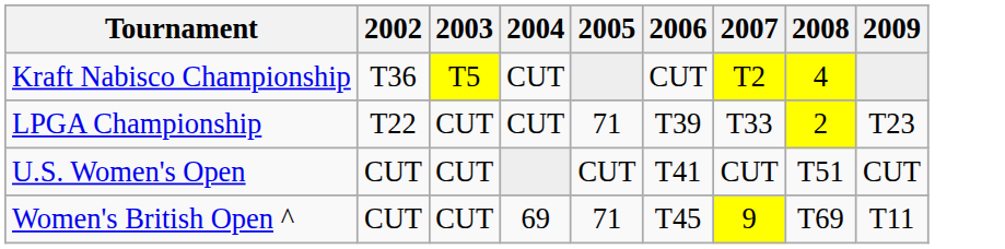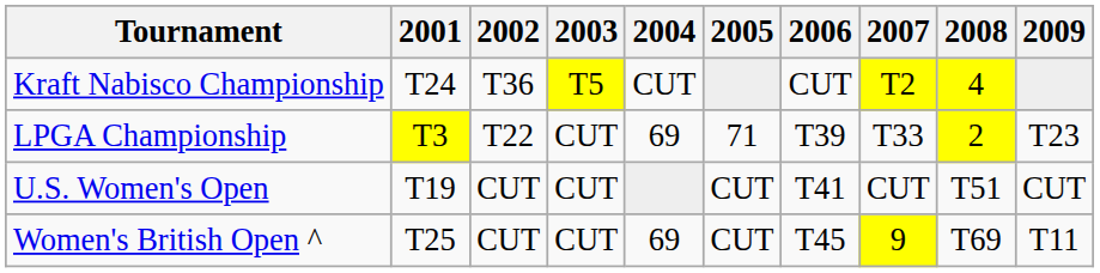+ column: 2001 | T24 | T3 | T19 | T25
LPGA Championship | 2004: CUT -> 69
Women's British Open ^ | 2005: 71 -> CUT
